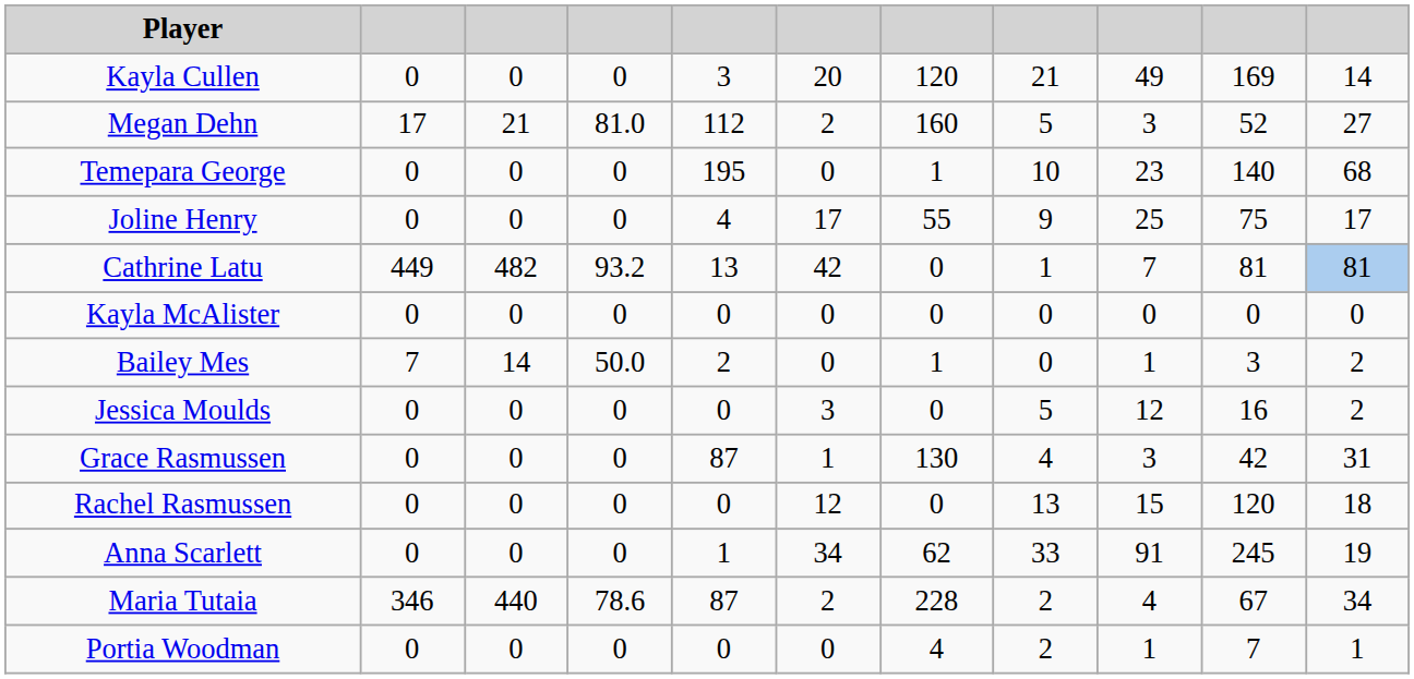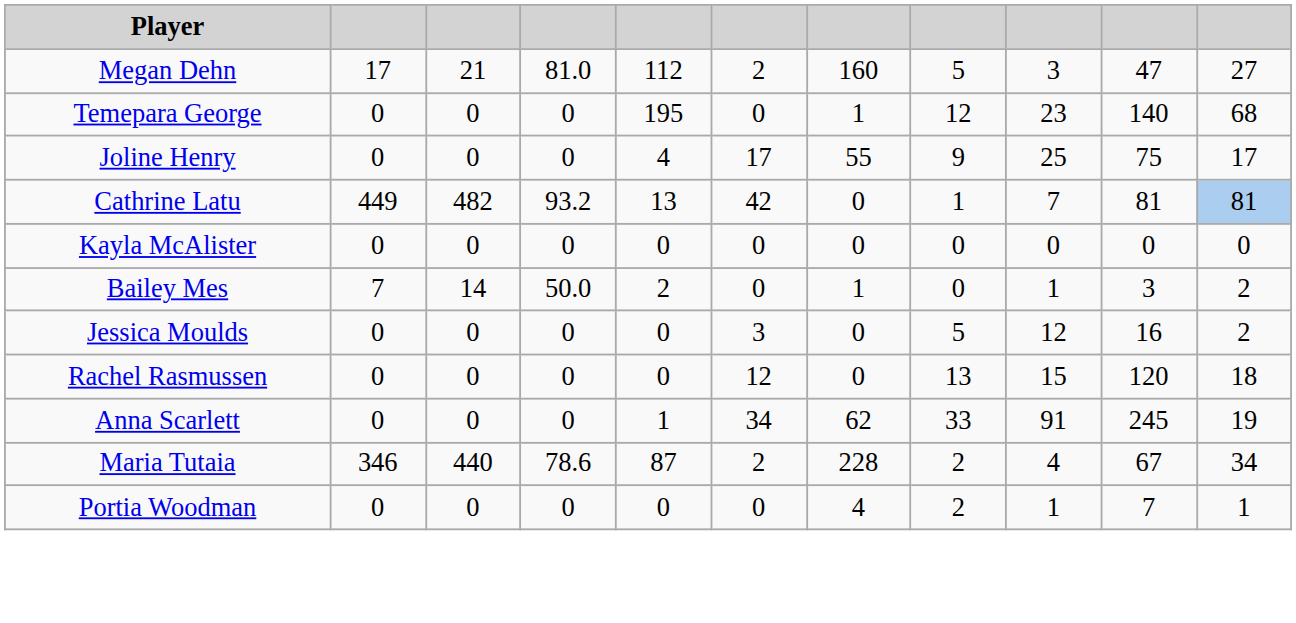- row: Kayla Cullen | 0 | 0 | 0 | 3 | 20 | 120 | 21 | 49 | 169 | 14
Megan Dehn | column 10: 52 -> 47
Temepara George | column 8: 10 -> 12
- row: Grace Rasmussen | 0 | 0 | 0 | 87 | 1 | 130 | 4 | 3 | 42 | 31
